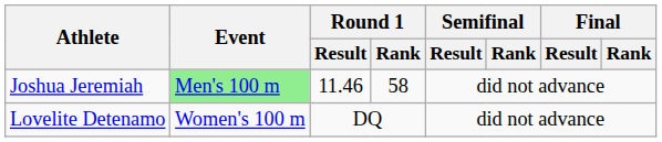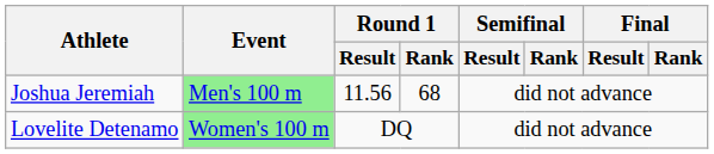Joshua Jeremiah | Round 1 / Result: 11.46 -> 11.56
Joshua Jeremiah | Round 1 / Rank: 58 -> 68
Lovelite Detenamo | Event: no background -> lightgreen background
